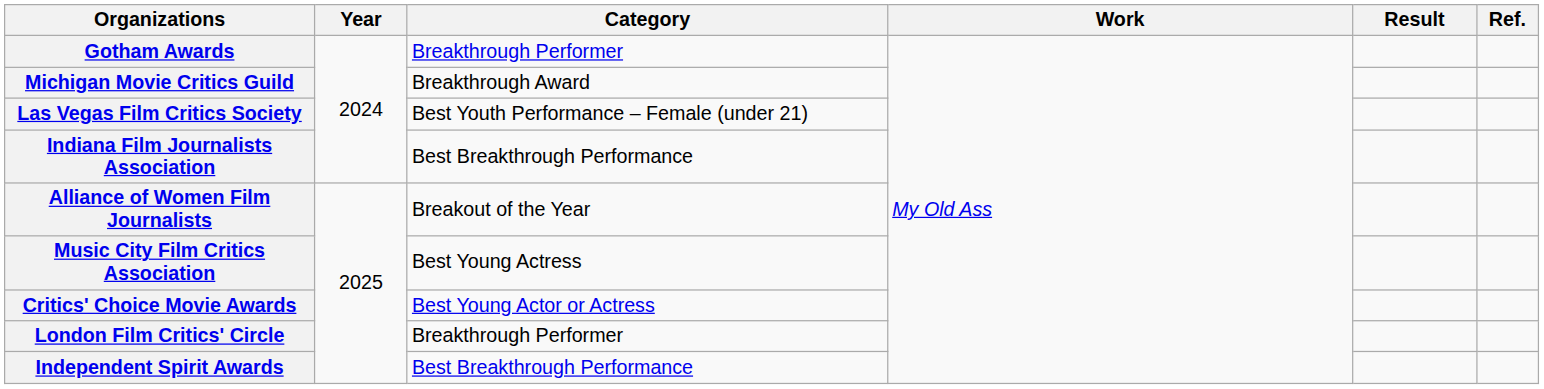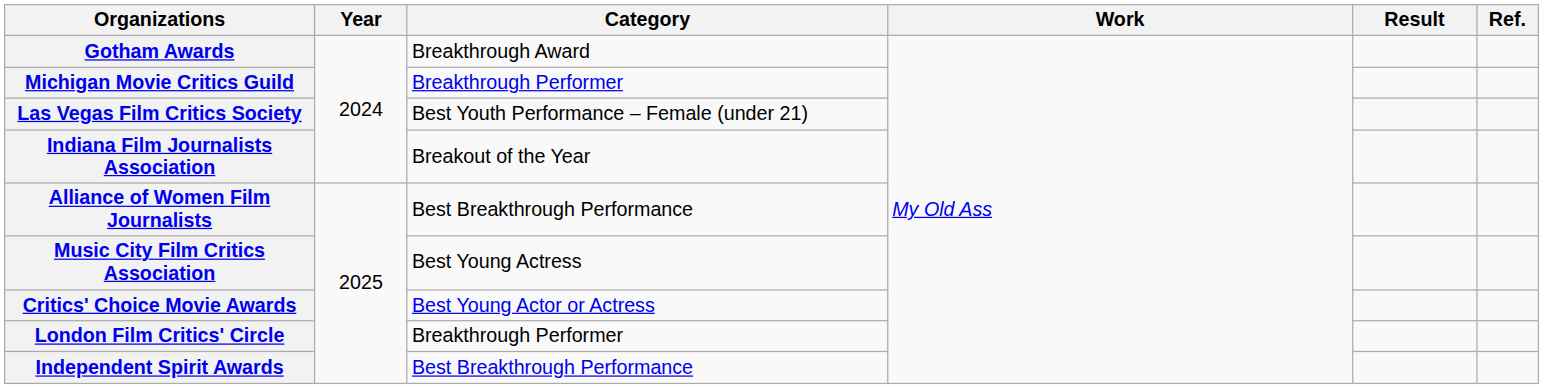Gotham Awards | Category: Breakthrough Performer -> Breakthrough Award
Michigan Movie Critics Guild | Category: Breakthrough Award -> Breakthrough Performer
Indiana Film Journalists Association | Category: Best Breakthrough Performance -> Breakout of the Year
Alliance of Women Film Journalists | Category: Breakout of the Year -> Best Breakthrough Performance
